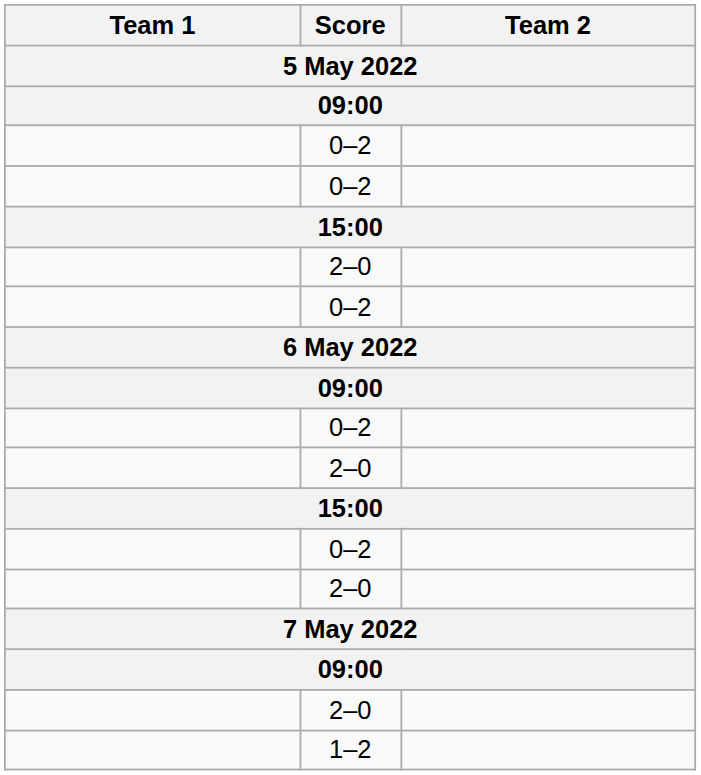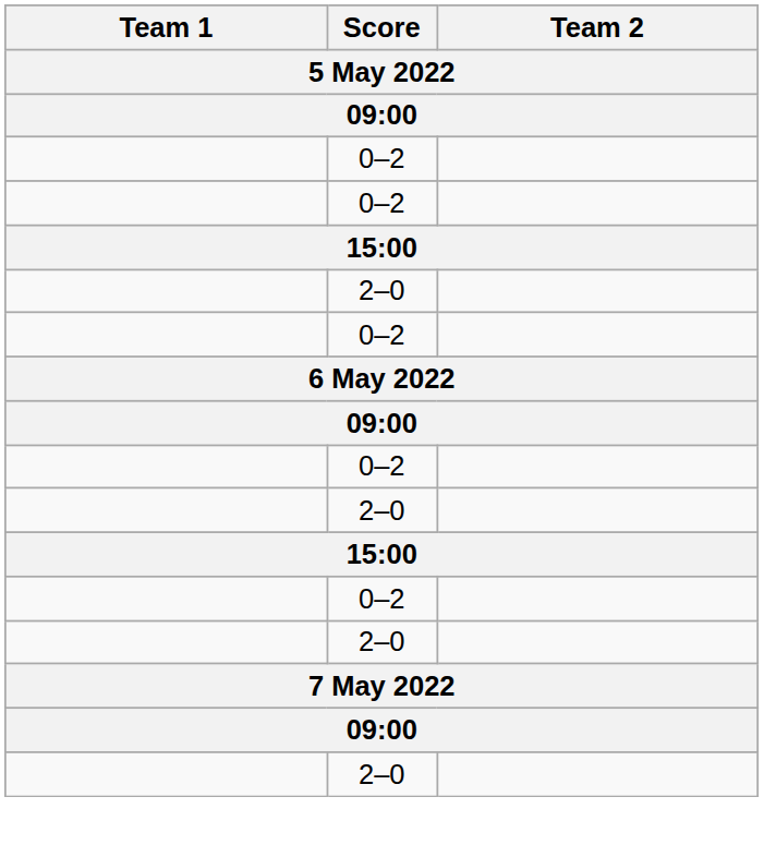- row: 1–2
